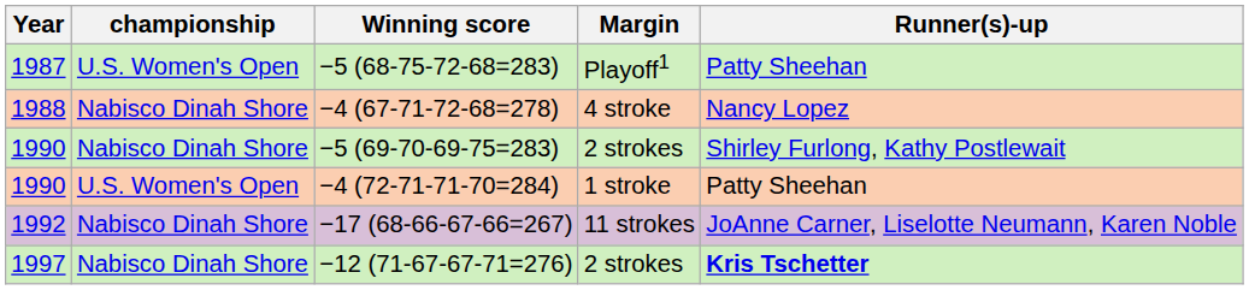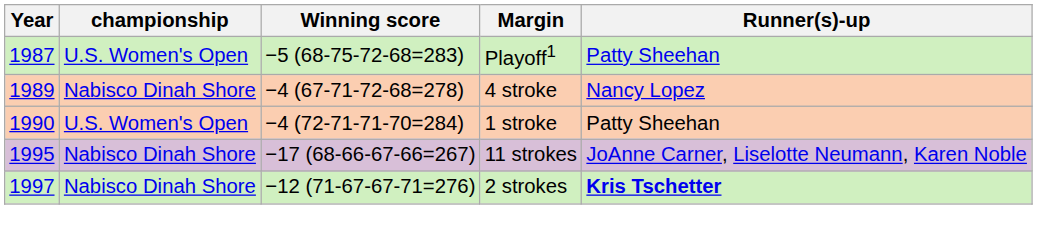−4 (67-71-72-68=278) | Year: 1988 -> 1989
- row: 1990 | Nabisco Dinah Shore | −5 (69-70-69-75=283) | 2 strokes | Shirley Furlong, Kathy Postlewait
−17 (68-66-67-66=267) | Year: 1992 -> 1995
